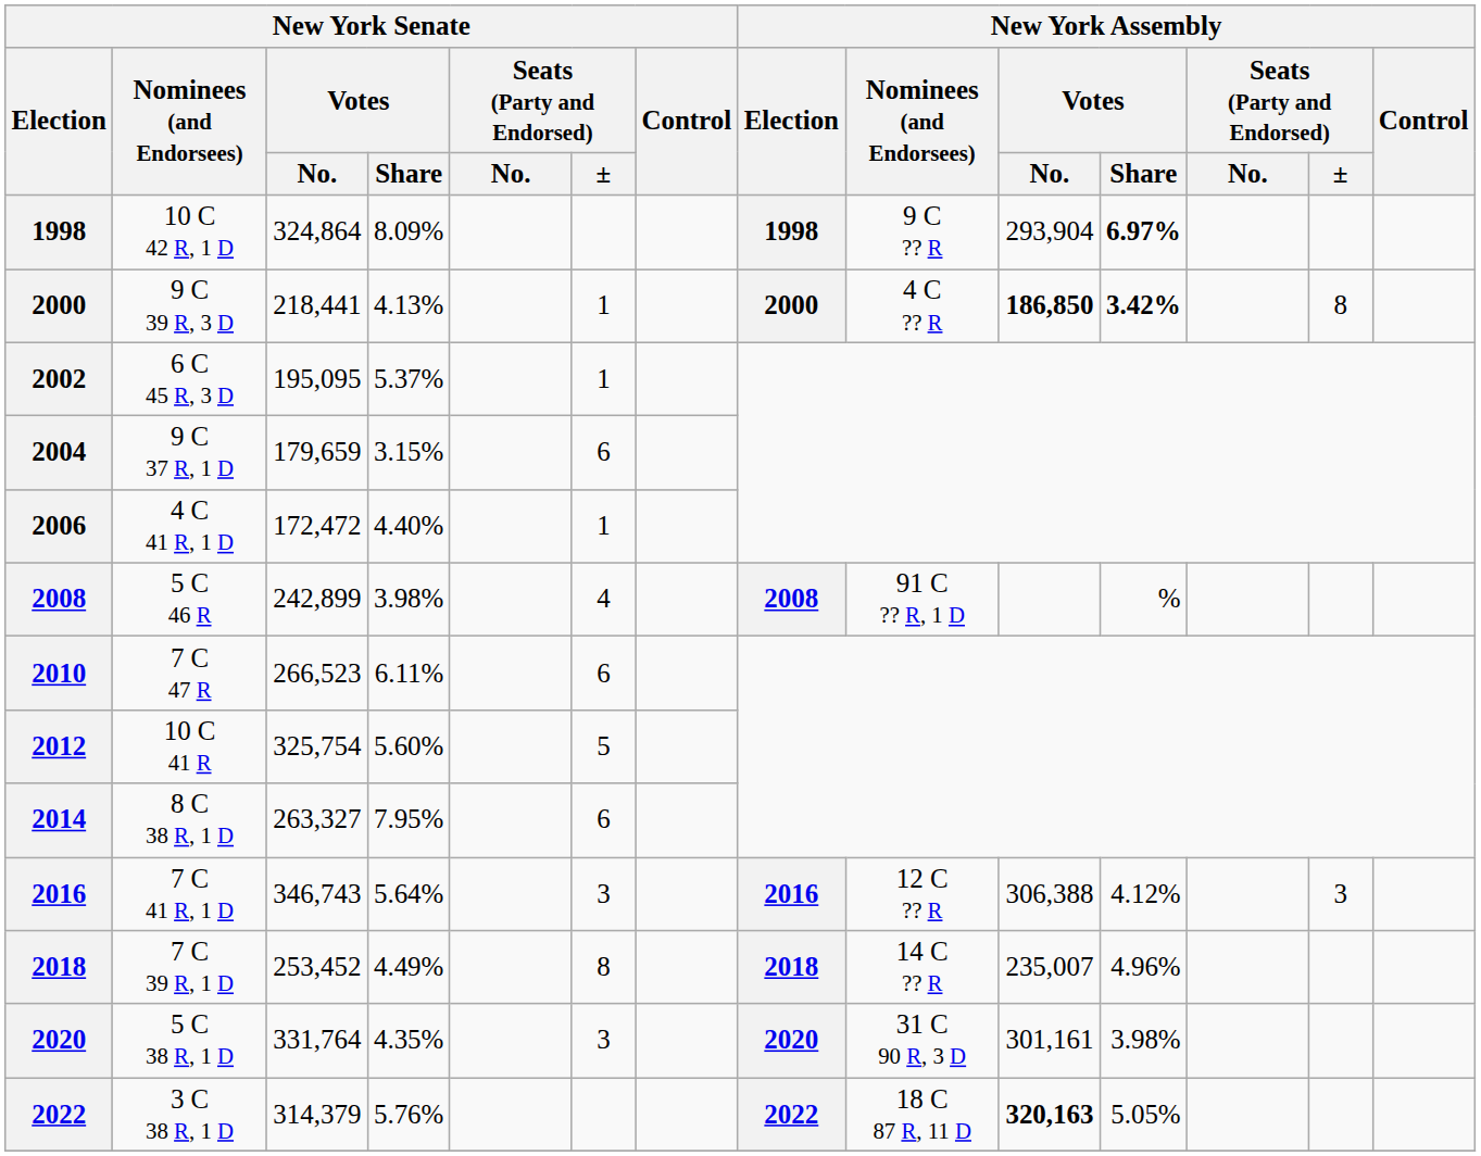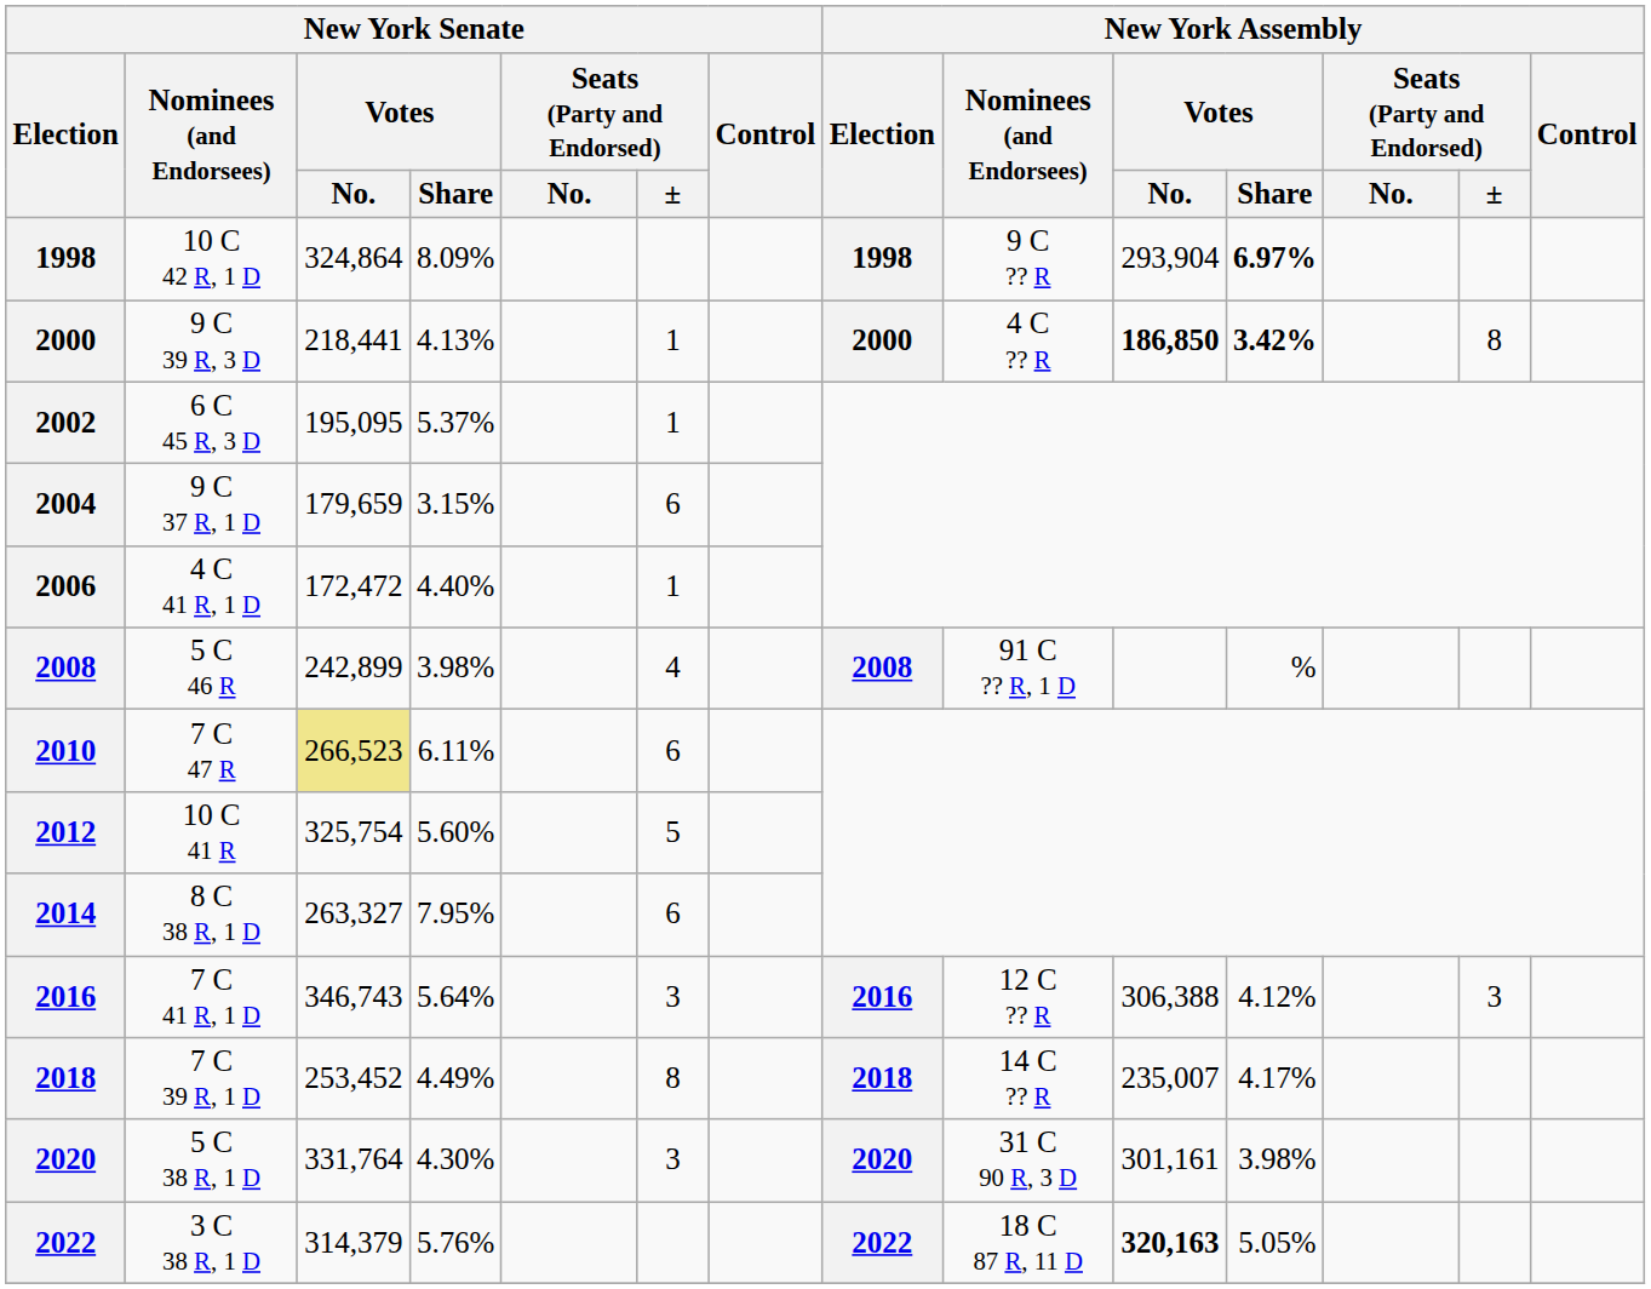7 C 47 R | New York Senate / Votes / No.: no background -> khaki background
7 C 39 R, 1 D | New York Assembly / Votes / Share: 4.96% -> 4.17%
5 C 38 R, 1 D | New York Senate / Votes / Share: 4.35% -> 4.30%
